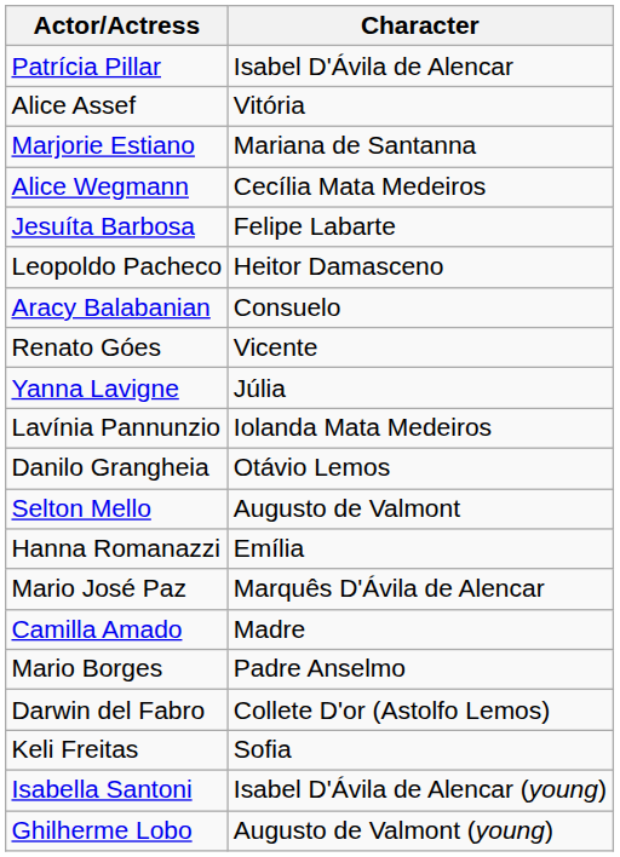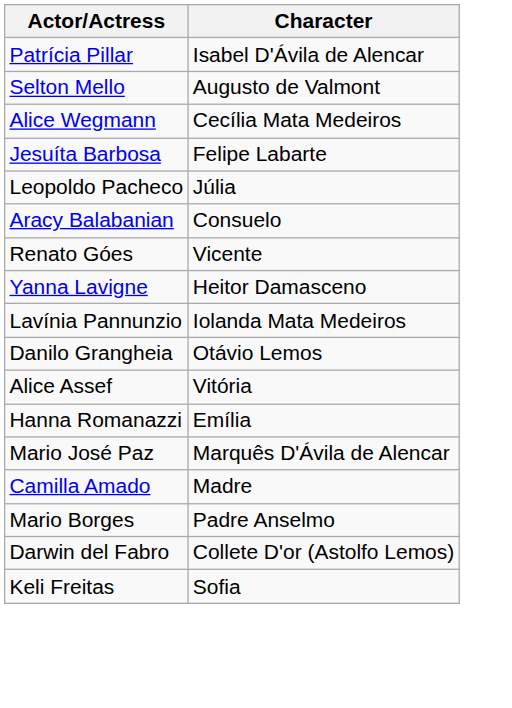rows swapped: Selton Mello <-> Alice Assef
- row: Marjorie Estiano | Mariana de Santanna
Leopoldo Pacheco | Character: Heitor Damasceno -> Júlia
Yanna Lavigne | Character: Júlia -> Heitor Damasceno
- row: Isabella Santoni | Isabel D'Ávila de Alencar (young)
- row: Ghilherme Lobo | Augusto de Valmont (young)
